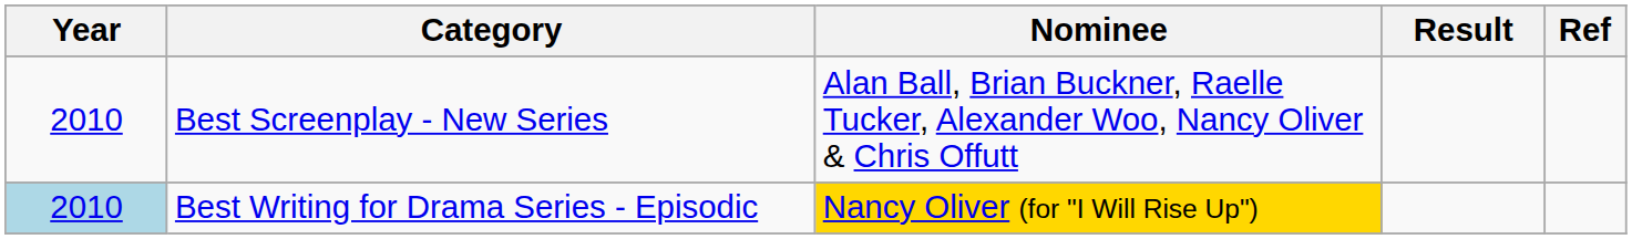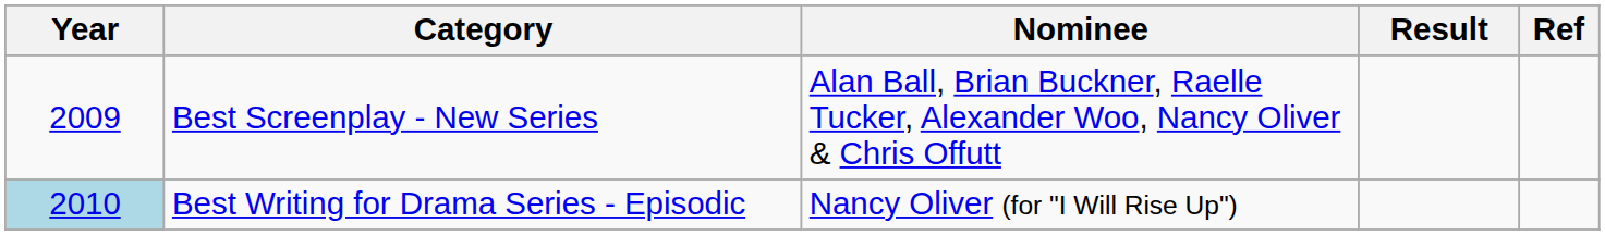Best Screenplay - New Series | Year: 2010 -> 2009
Best Writing for Drama Series - Episodic | Nominee: gold background -> no background
